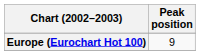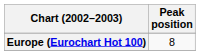Europe (Eurochart Hot 100) | Peak position: 9 -> 8
